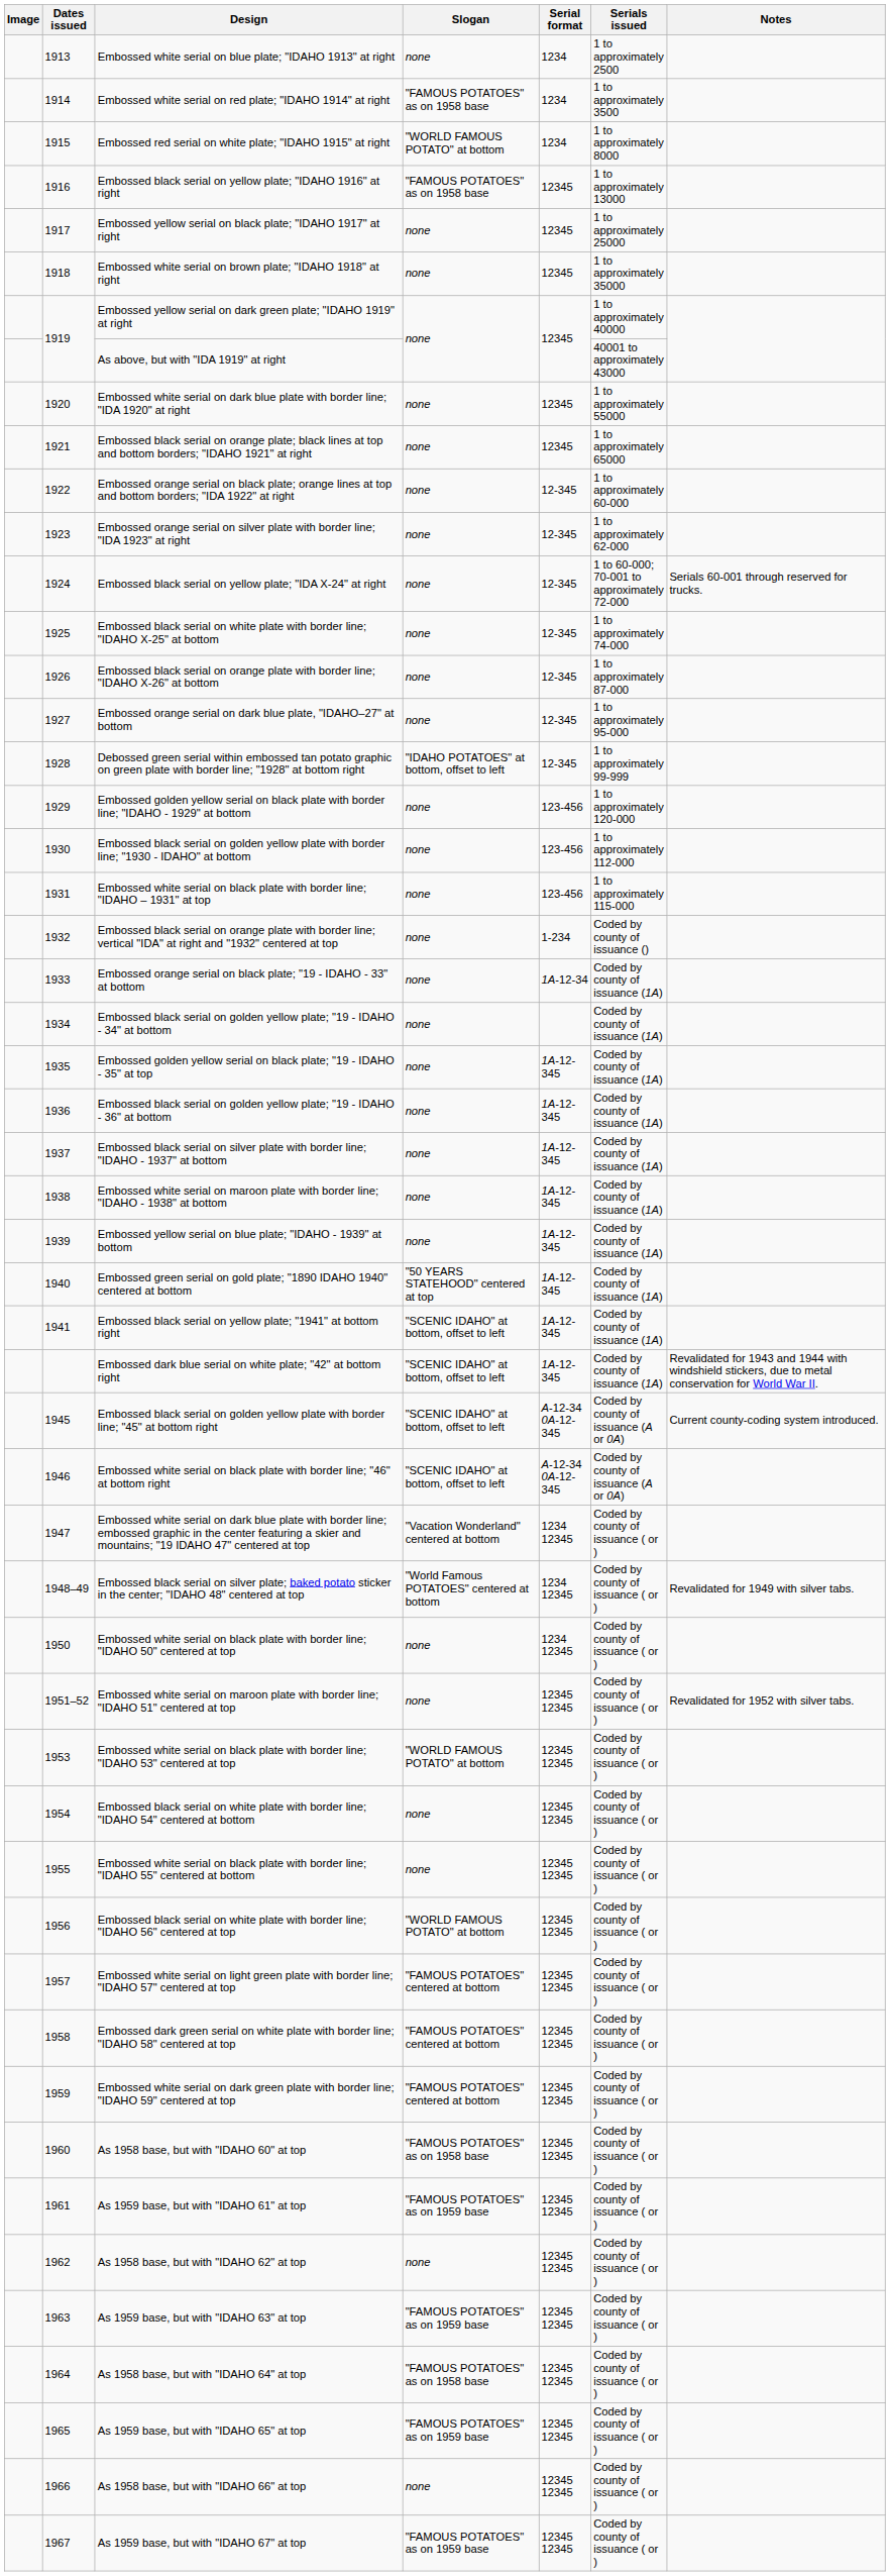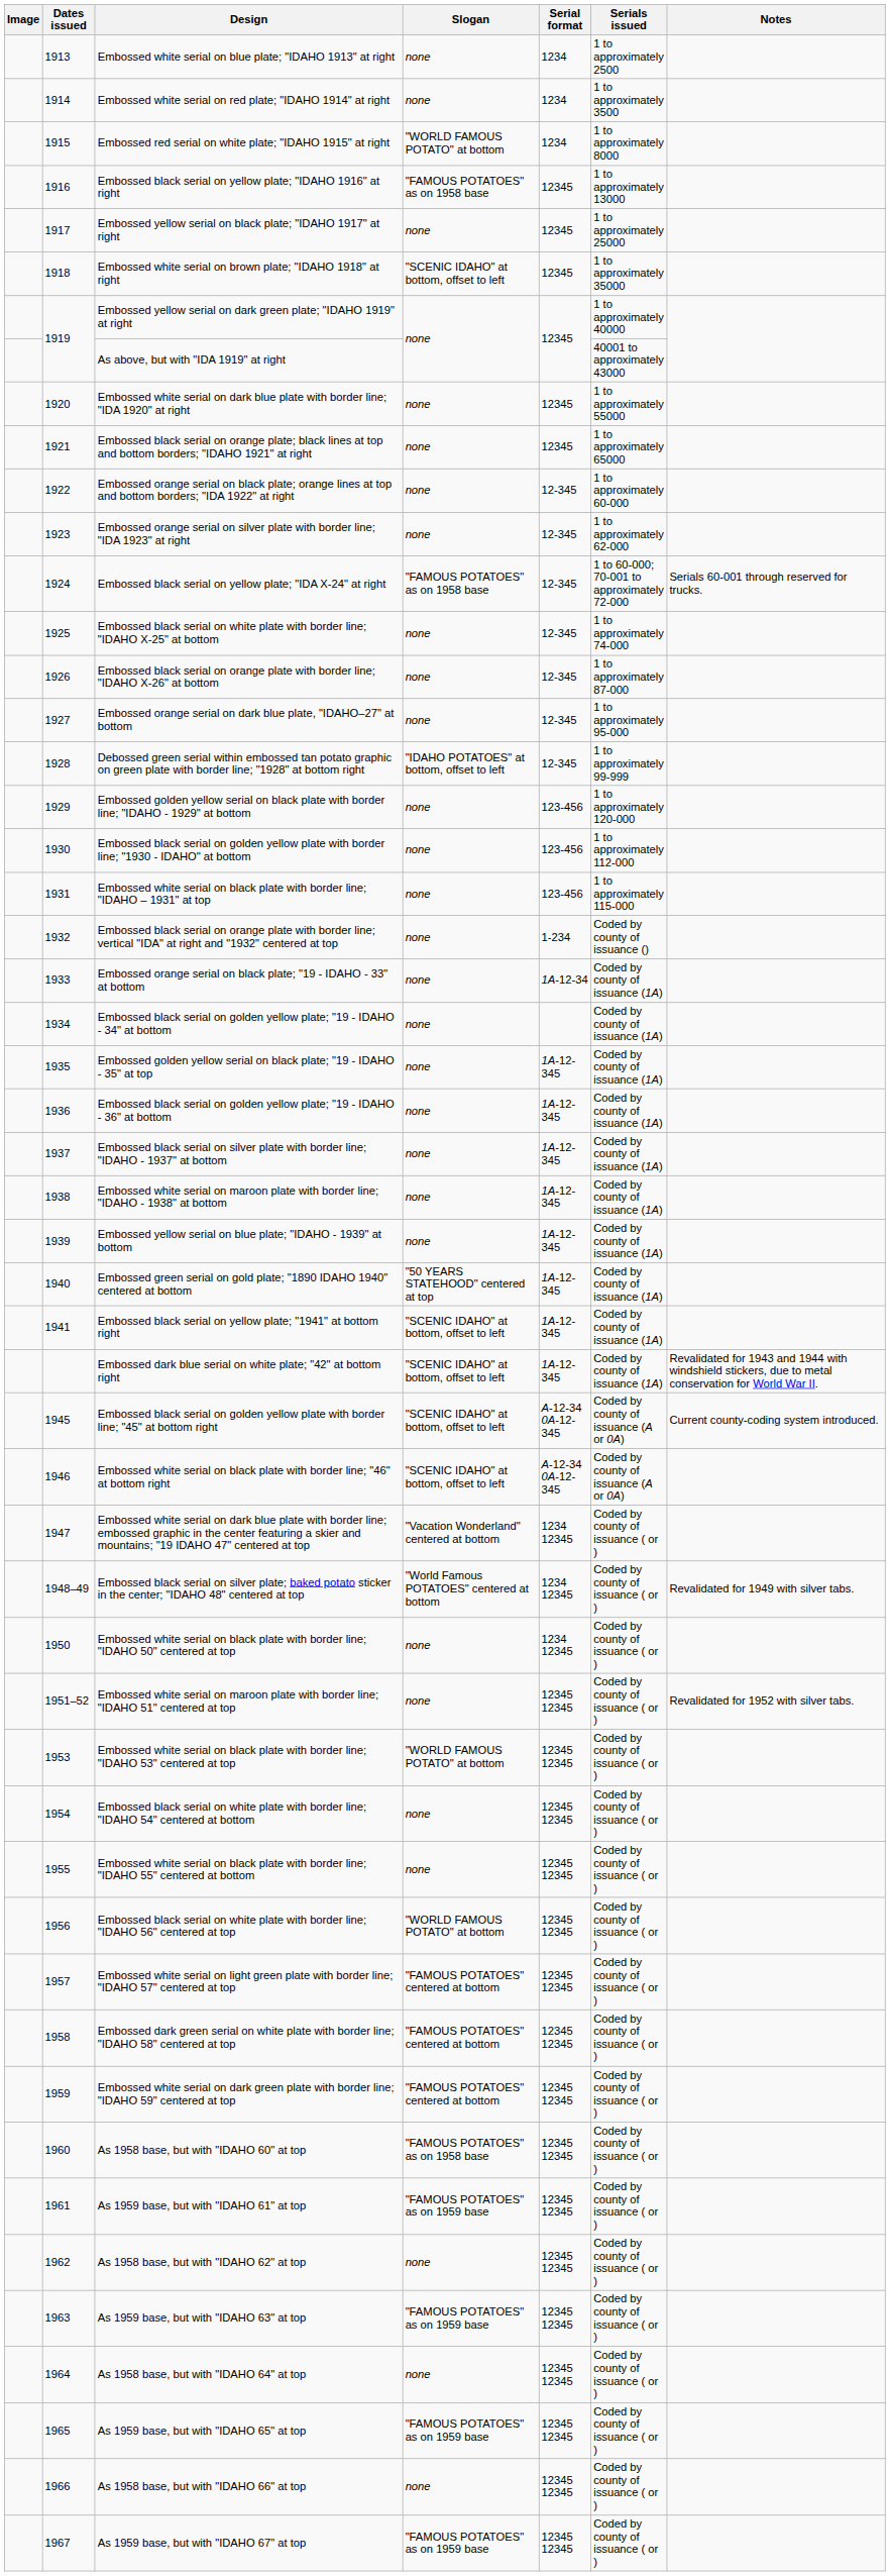Embossed white serial on red plate; "IDAHO 1914" at right | Slogan: "FAMOUS POTATOES" as on 1958 base -> none
Embossed white serial on brown plate; "IDAHO 1918" at right | Slogan: none -> "SCENIC IDAHO" at bottom, offset to left
Embossed black serial on yellow plate; "IDA X-24" at right | Slogan: none -> "FAMOUS POTATOES" as on 1958 base
As 1958 base, but with "IDAHO 64" at top | Slogan: "FAMOUS POTATOES" as on 1958 base -> none
